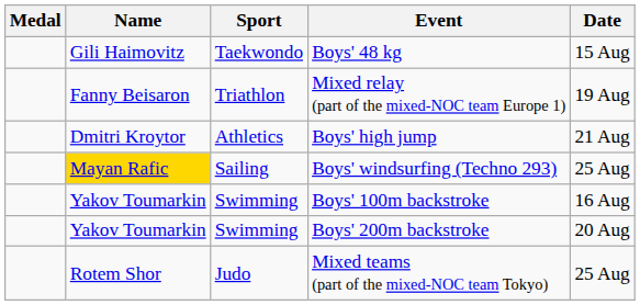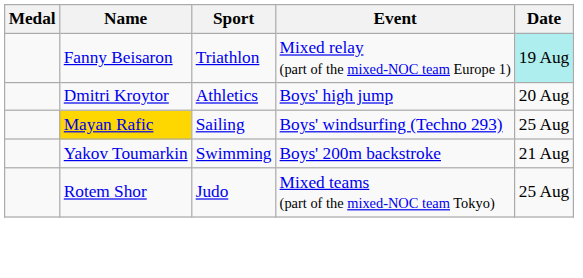- row: Gili Haimovitz | Taekwondo | Boys' 48 kg | 15 Aug
Mixed relay (part of the mixed-NOC team Europe 1) | Date: no background -> paleturquoise background
Boys' high jump | Date: 21 Aug -> 20 Aug
- row: Yakov Toumarkin | Swimming | Boys' 100m backstroke | 16 Aug
Boys' 200m backstroke | Date: 20 Aug -> 21 Aug
